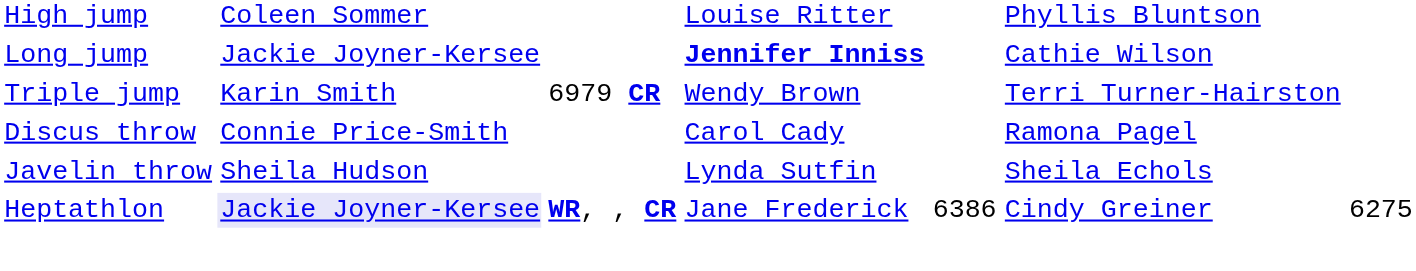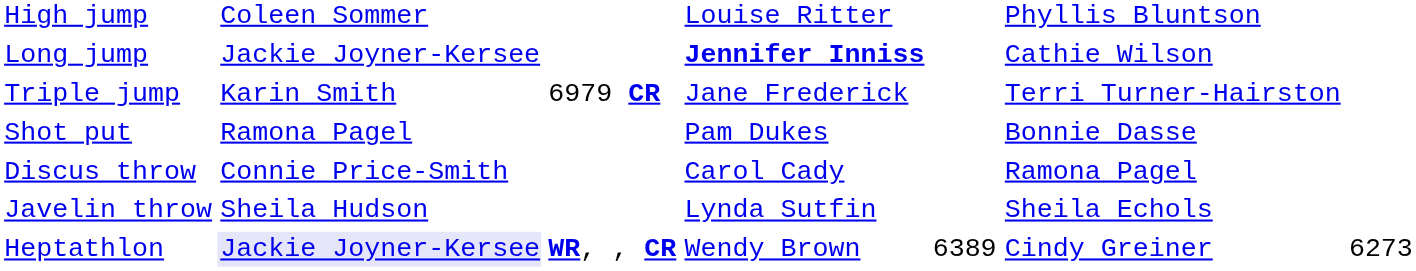Triple jump | column 4: Wendy Brown -> Jane Frederick
+ row: Shot put | Ramona Pagel | Pam Dukes | Bonnie Dasse
Heptathlon | column 4: Jane Frederick -> Wendy Brown
Heptathlon | column 5: 6386 -> 6389
Heptathlon | column 7: 6275 -> 6273
